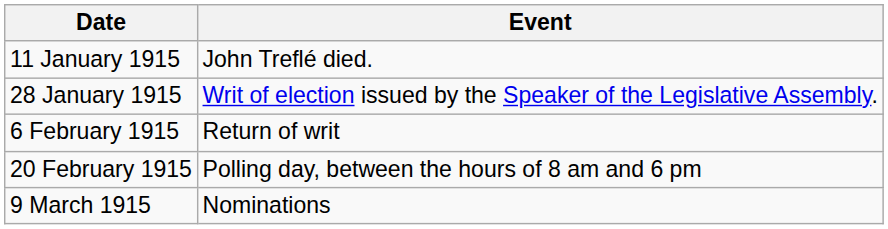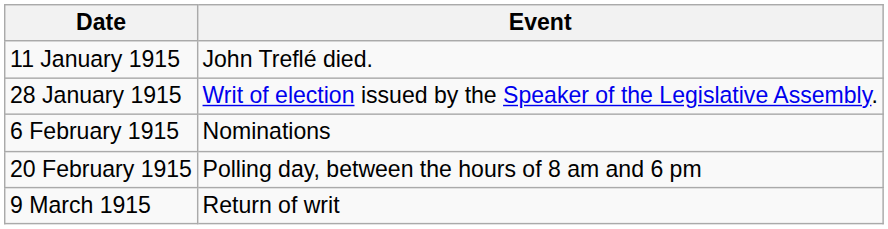6 February 1915 | Event: Return of writ -> Nominations
9 March 1915 | Event: Nominations -> Return of writ
